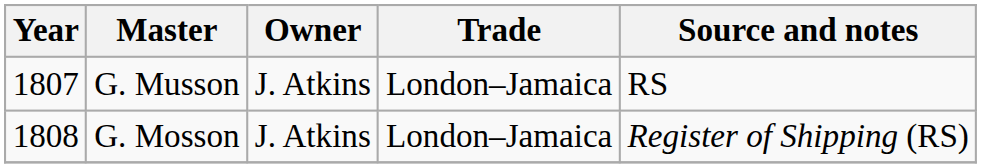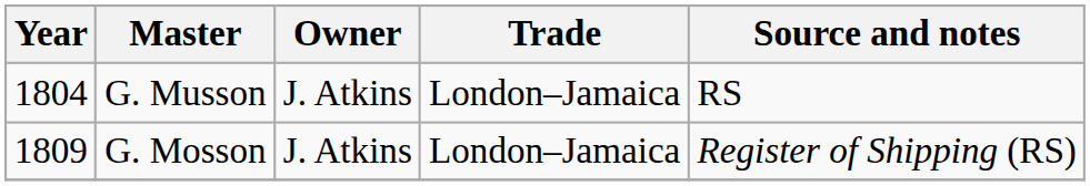G. Musson | Year: 1807 -> 1804
G. Mosson | Year: 1808 -> 1809
